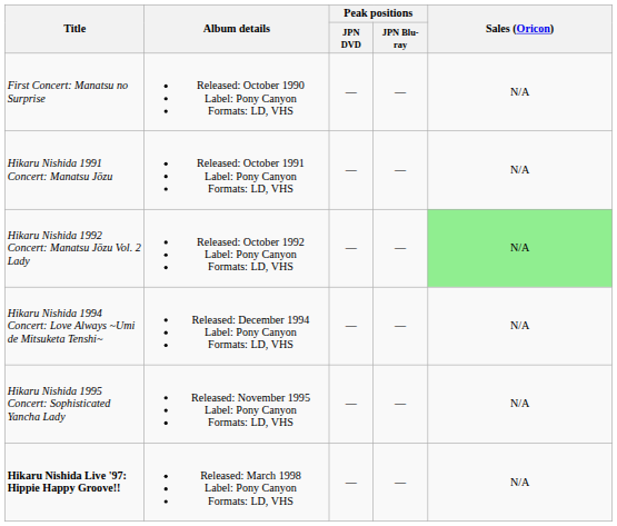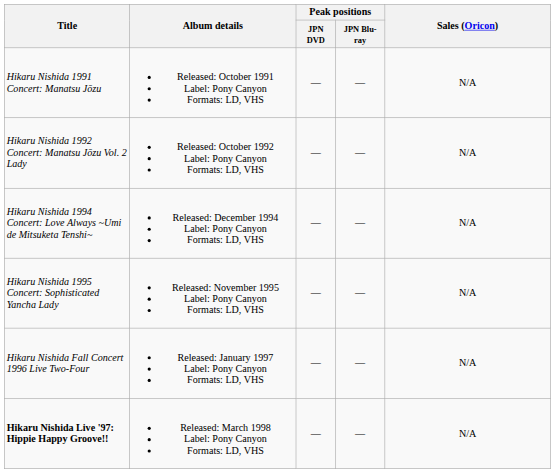- row: First Concert: Manatsu no Surprise | Released: October 1990 Label: Pony Canyon Formats: LD, VHS | — | — | N/A
Hikaru Nishida 1992 Concert: Manatsu Jōzu Vol. 2 Lady | Sales (Oricon): lightgreen background -> no background
+ row: Hikaru Nishida Fall Concert 1996 Live Two-Four | Released: January 1997 Label: Pony Canyon Formats: LD, VHS | — | — | N/A
